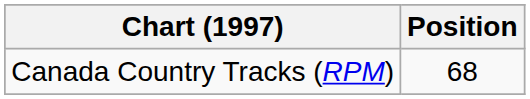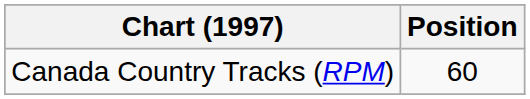Canada Country Tracks (RPM) | Position: 68 -> 60
